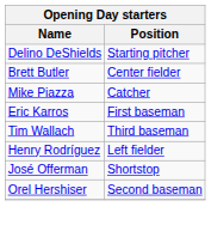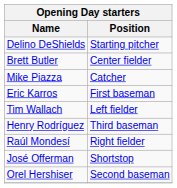Tim Wallach | Position: Third baseman -> Left fielder
Henry Rodríguez | Position: Left fielder -> Third baseman
+ row: Raúl Mondesí | Right fielder
